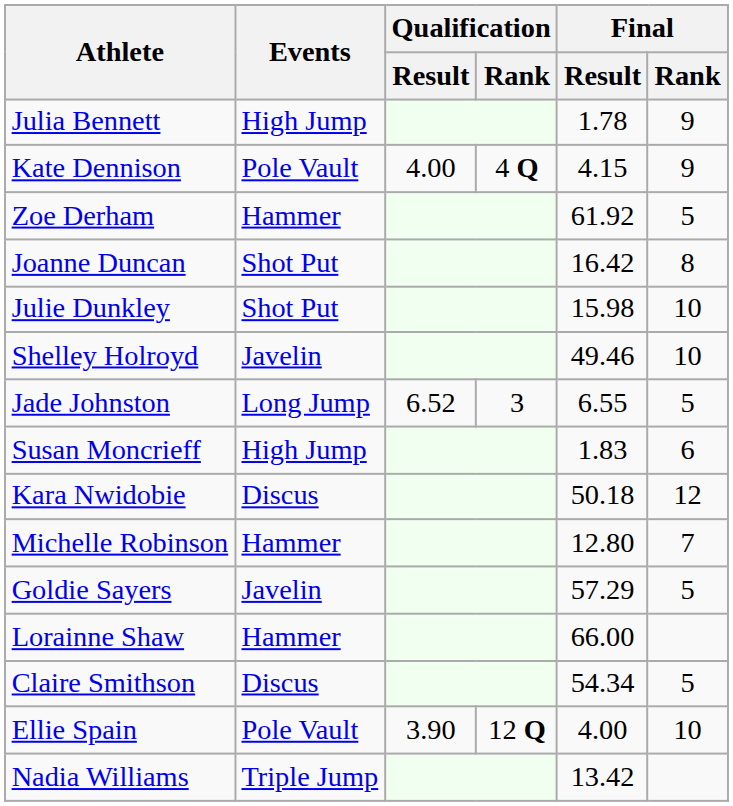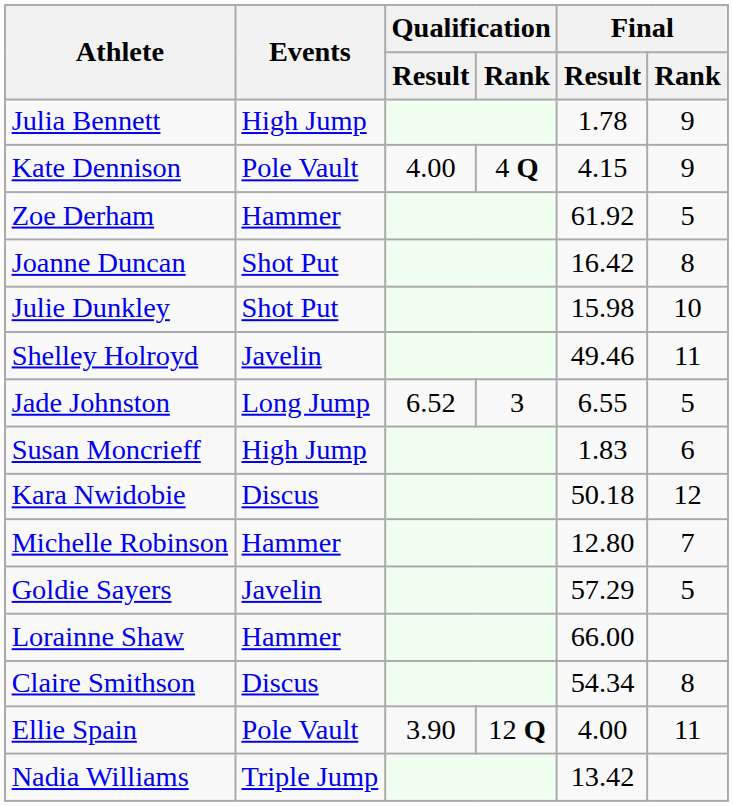Shelley Holroyd | Final / Rank: 10 -> 11
Claire Smithson | Final / Rank: 5 -> 8
Ellie Spain | Final / Rank: 10 -> 11
